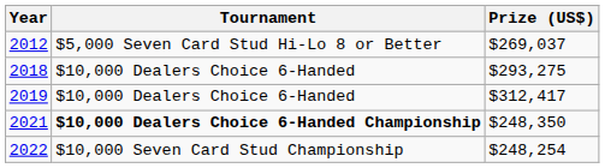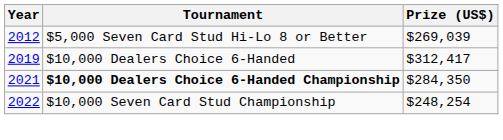2012 | Prize (US$): $269,037 -> $269,039
- row: 2018 | $10,000 Dealers Choice 6-Handed | $293,275
2021 | Prize (US$): $248,350 -> $284,350
